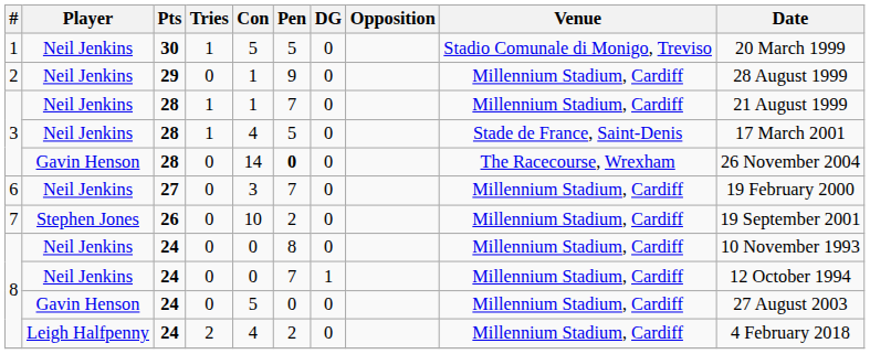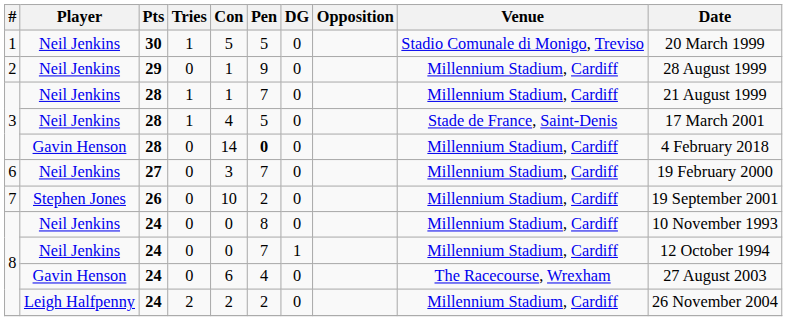3 / Gavin Henson | Venue: The Racecourse, Wrexham -> Millennium Stadium, Cardiff
3 / Gavin Henson | Date: 26 November 2004 -> 4 February 2018
8 / Gavin Henson | Con: 5 -> 6
8 / Gavin Henson | Pen: 0 -> 4
8 / Gavin Henson | Venue: Millennium Stadium, Cardiff -> The Racecourse, Wrexham
8 / Leigh Halfpenny | Con: 4 -> 2
8 / Leigh Halfpenny | Date: 4 February 2018 -> 26 November 2004
